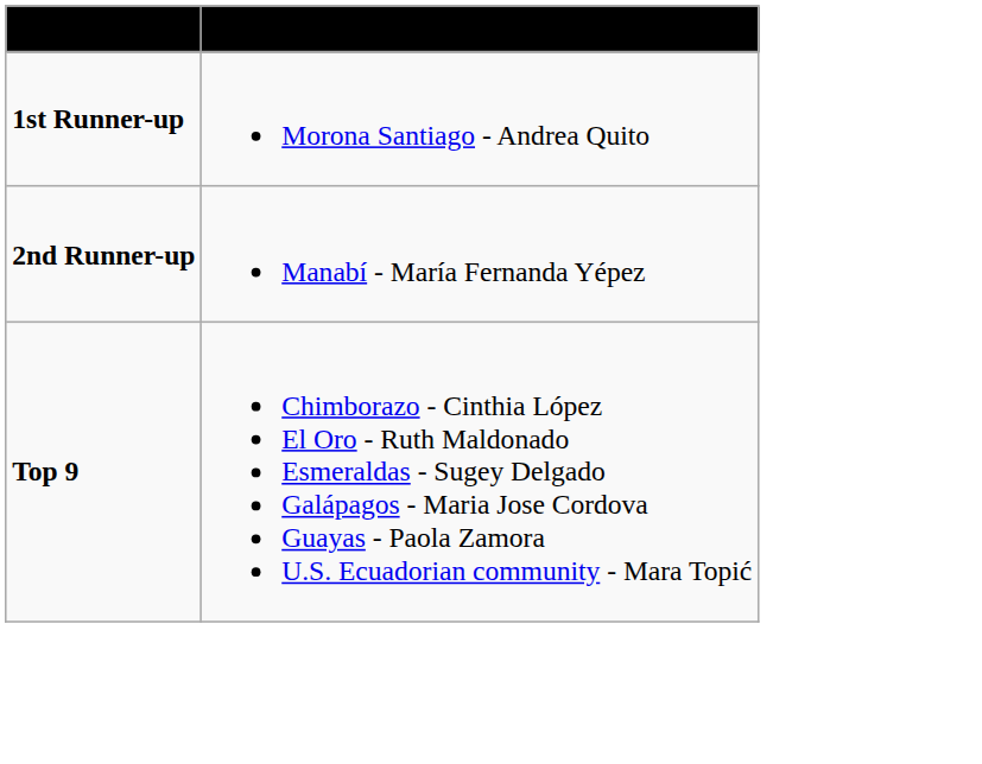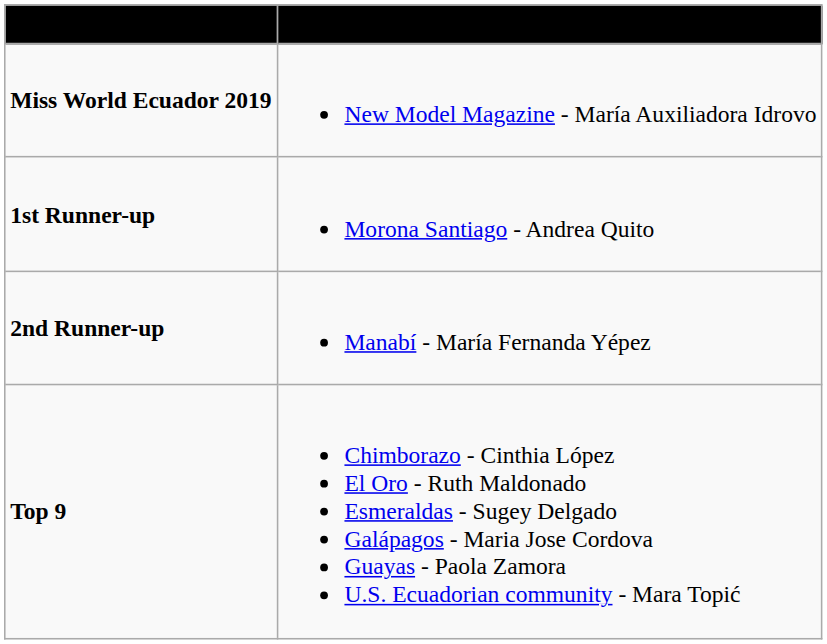+ row: Miss World Ecuador 2019 | New Model Magazine - María Auxiliadora Idrovo
